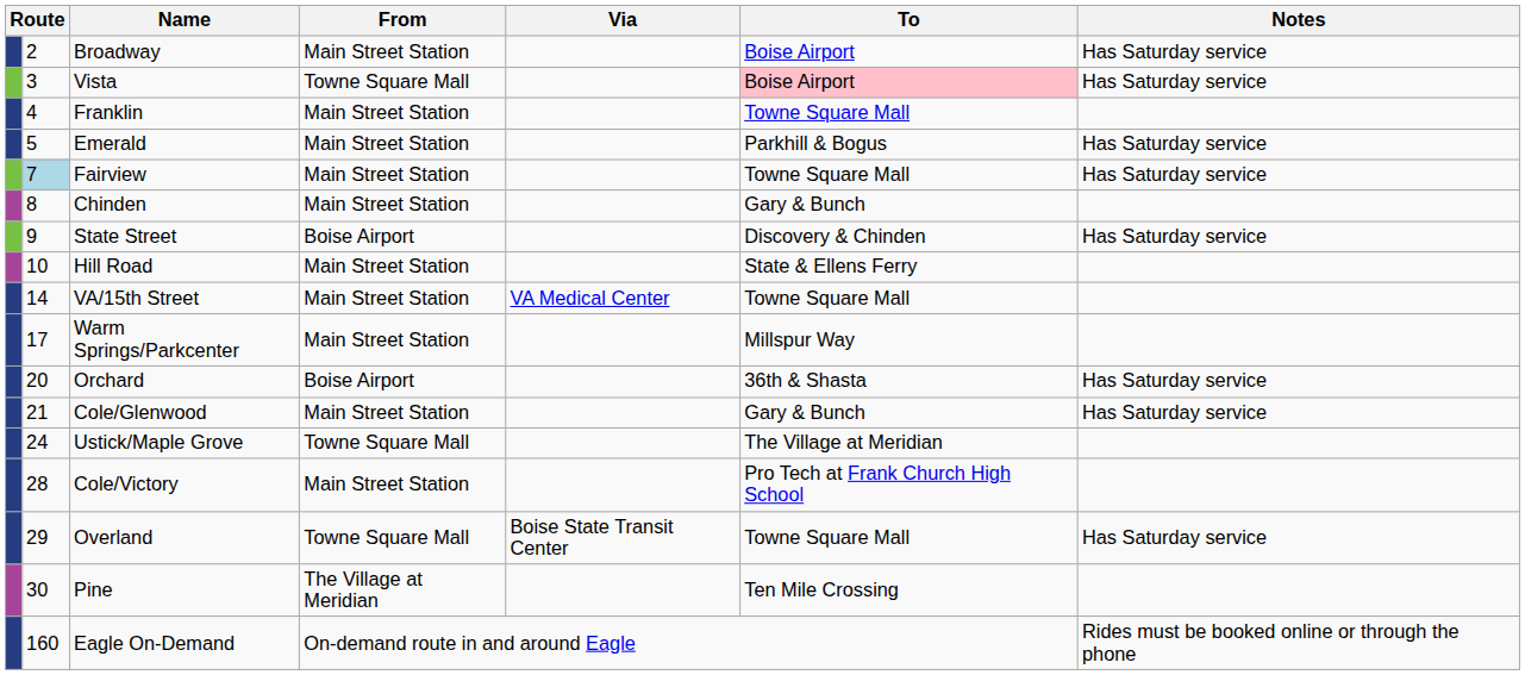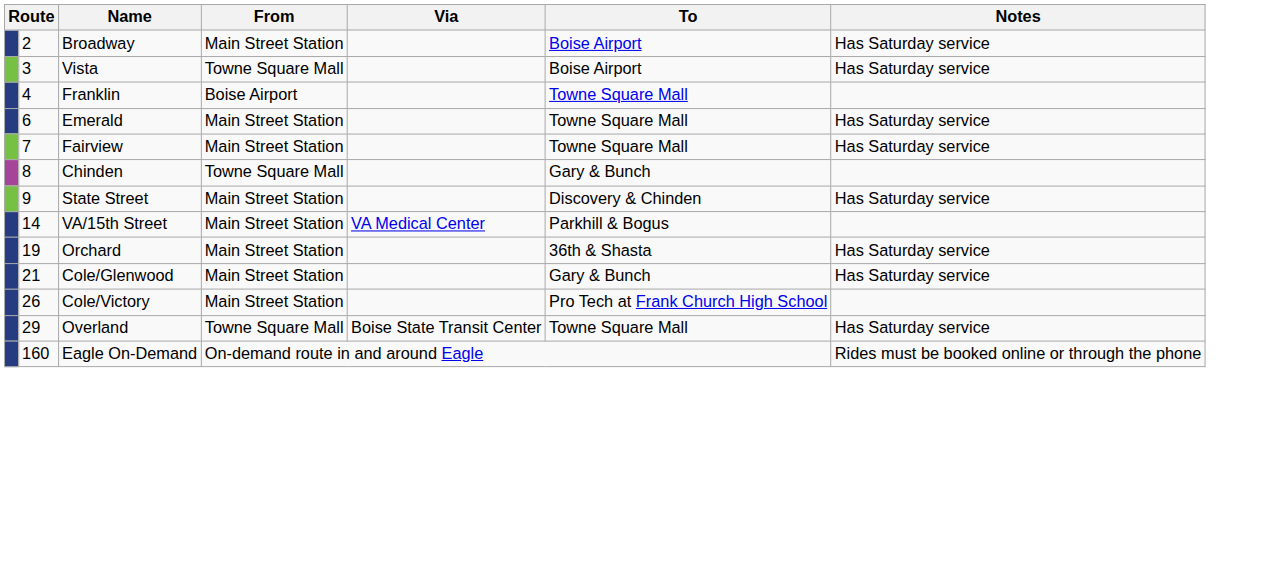Vista | To: pink background -> no background
Franklin | From: Main Street Station -> Boise Airport
Emerald | column 2: 5 -> 6
Emerald | To: Parkhill & Bogus -> Towne Square Mall
Fairview | column 2: lightblue background -> no background
Chinden | From: Main Street Station -> Towne Square Mall
State Street | From: Boise Airport -> Main Street Station
- row: 10 | Hill Road | Main Street Station | State & Ellens Ferry
VA/15th Street | To: Towne Square Mall -> Parkhill & Bogus
- row: 17 | Warm Springs/Parkcenter | Main Street Station | Millspur Way
Orchard | column 2: 20 -> 19
Orchard | From: Boise Airport -> Main Street Station
- row: 24 | Ustick/Maple Grove | Towne Square Mall | The Village at Meridian
Cole/Victory | column 2: 28 -> 26
- row: 30 | Pine | The Village at Meridian | Ten Mile Crossing
